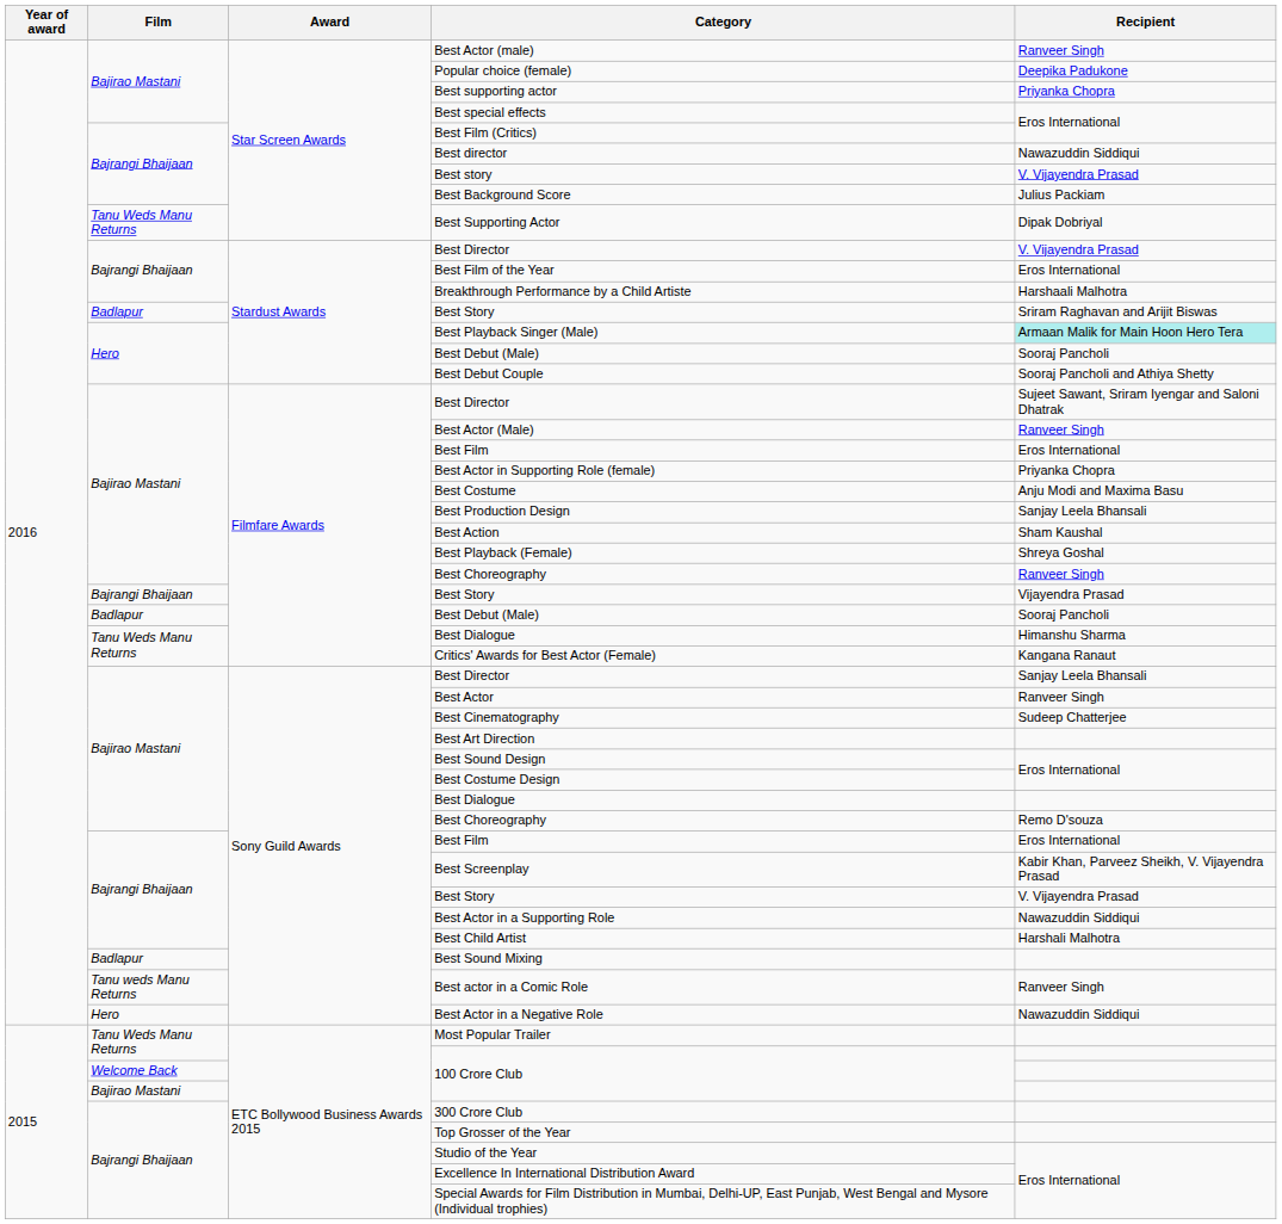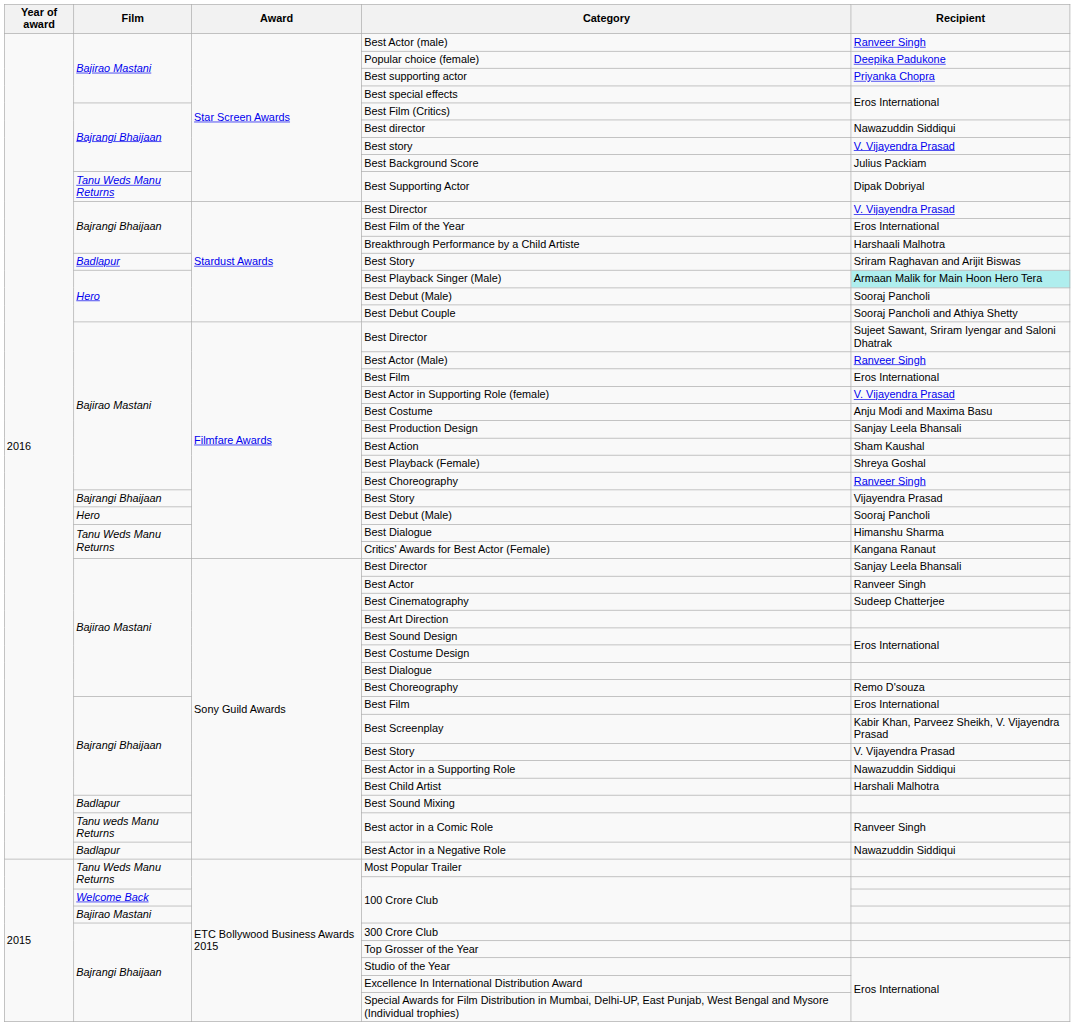Best Actor in Supporting Role (female) | Recipient: Priyanka Chopra -> V. Vijayendra Prasad
Filmfare Awards / Best Debut (Male) | Film: Badlapur -> Hero
Best Actor in a Negative Role | Film: Hero -> Badlapur
